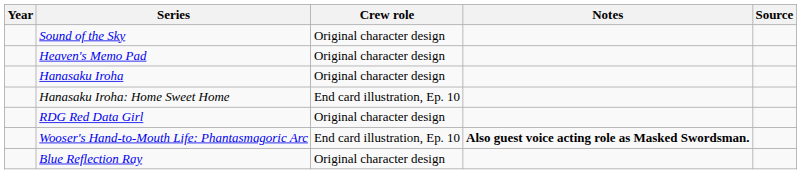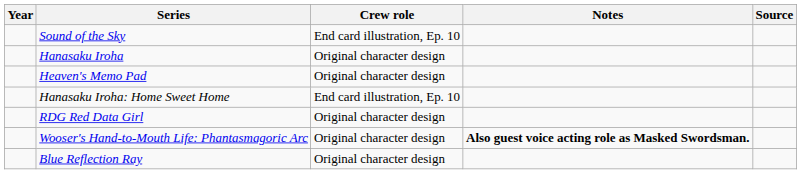Sound of the Sky | Crew role: Original character design -> End card illustration, Ep. 10
rows swapped: Hanasaku Iroha <-> Heaven's Memo Pad
Wooser's Hand-to-Mouth Life: Phantasmagoric Arc | Crew role: End card illustration, Ep. 10 -> Original character design
